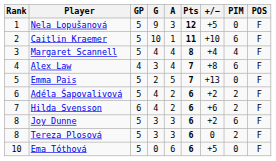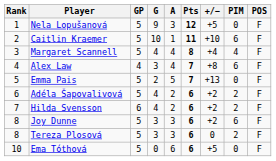Hilda Svensson | +/−: +6 -> +2
